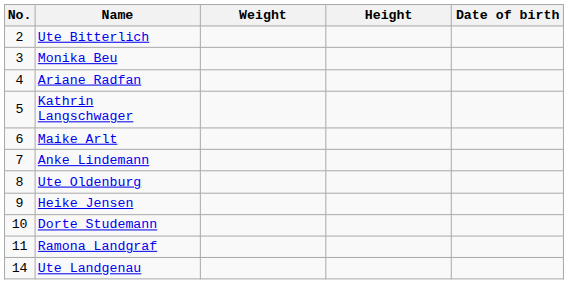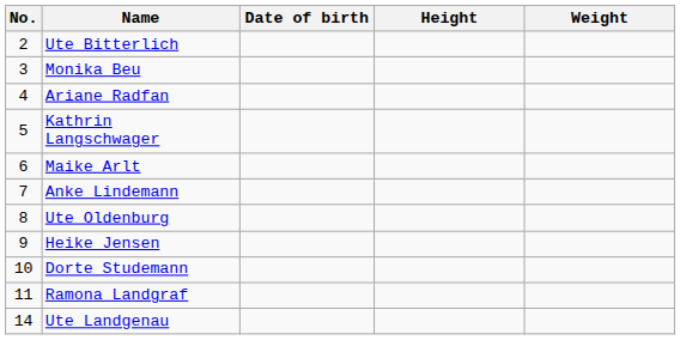columns swapped: Date of birth <-> Weight
